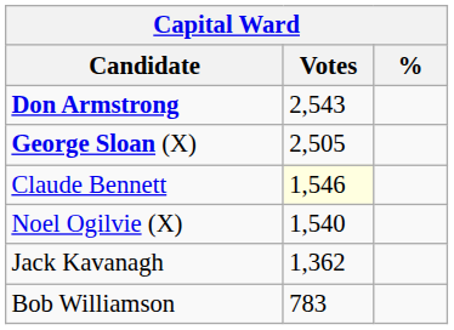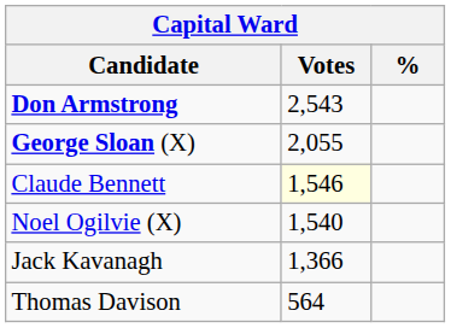George Sloan (X) | Votes: 2,505 -> 2,055
Jack Kavanagh | Votes: 1,362 -> 1,366
- row: Bob Williamson | 783
+ row: Thomas Davison | 564
